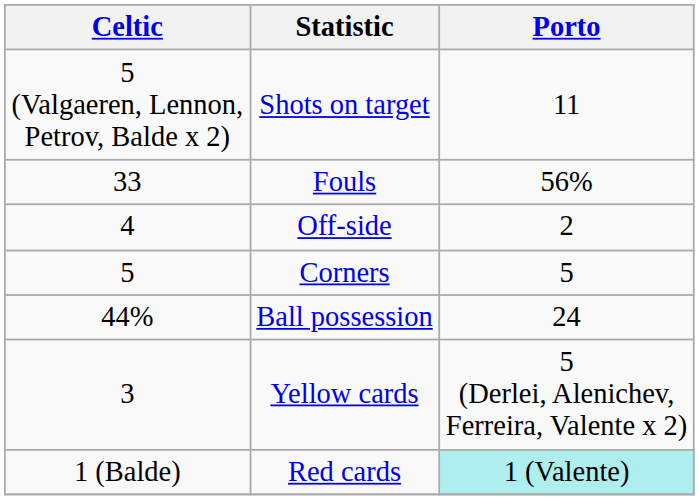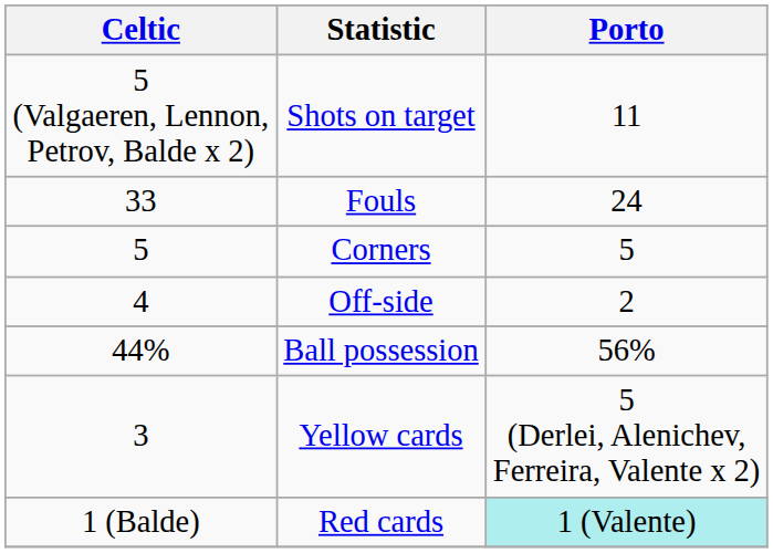Fouls | Porto: 56% -> 24
rows swapped: Corners <-> Off-side
Ball possession | Porto: 24 -> 56%
